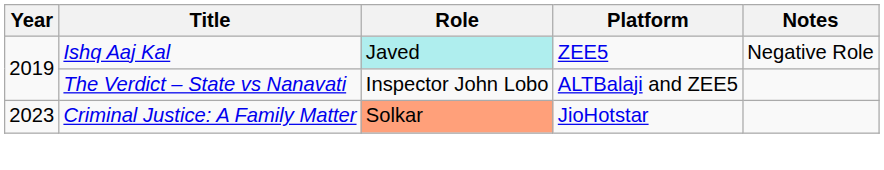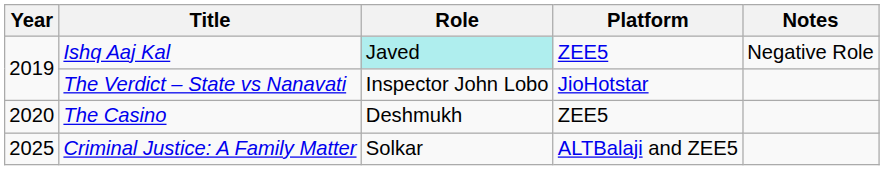The Verdict – State vs Nanavati | Platform: ALTBalaji and ZEE5 -> JioHotstar
+ row: 2020 | The Casino | Deshmukh | ZEE5
Criminal Justice: A Family Matter | Year: 2023 -> 2025
Criminal Justice: A Family Matter | Role: lightsalmon background -> no background
Criminal Justice: A Family Matter | Platform: JioHotstar -> ALTBalaji and ZEE5
